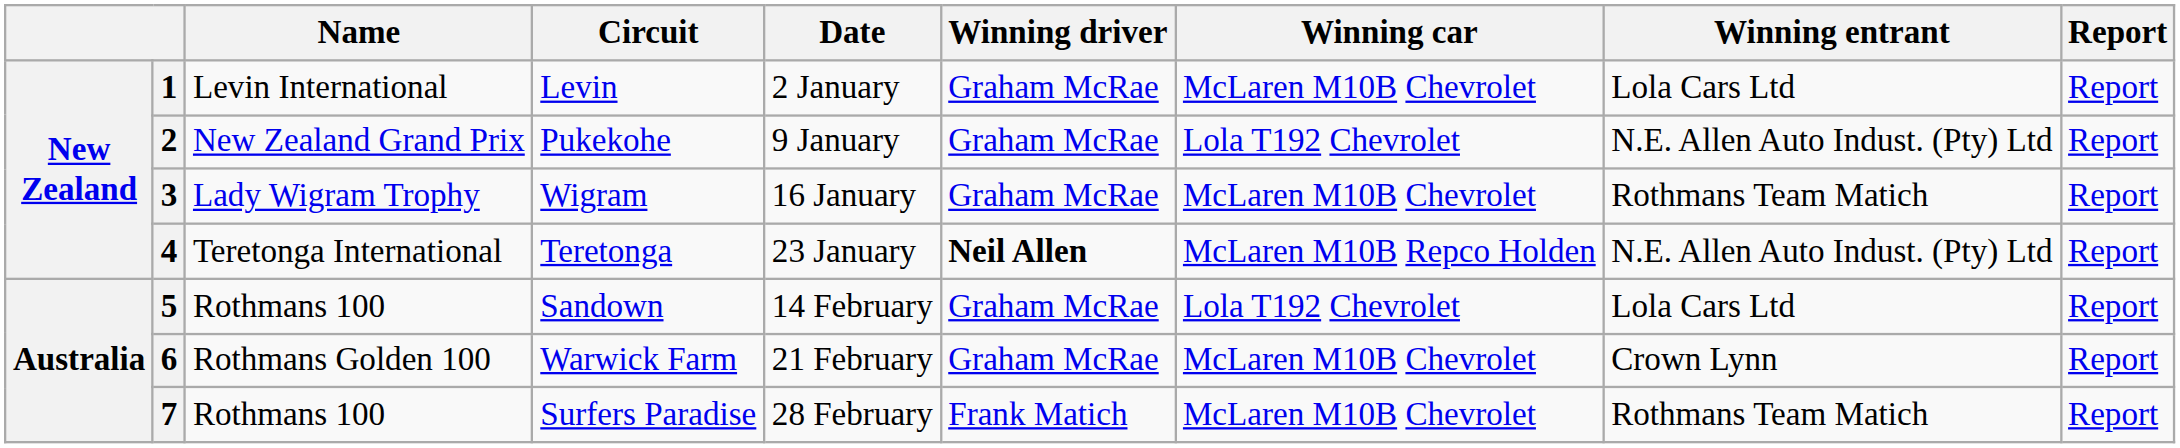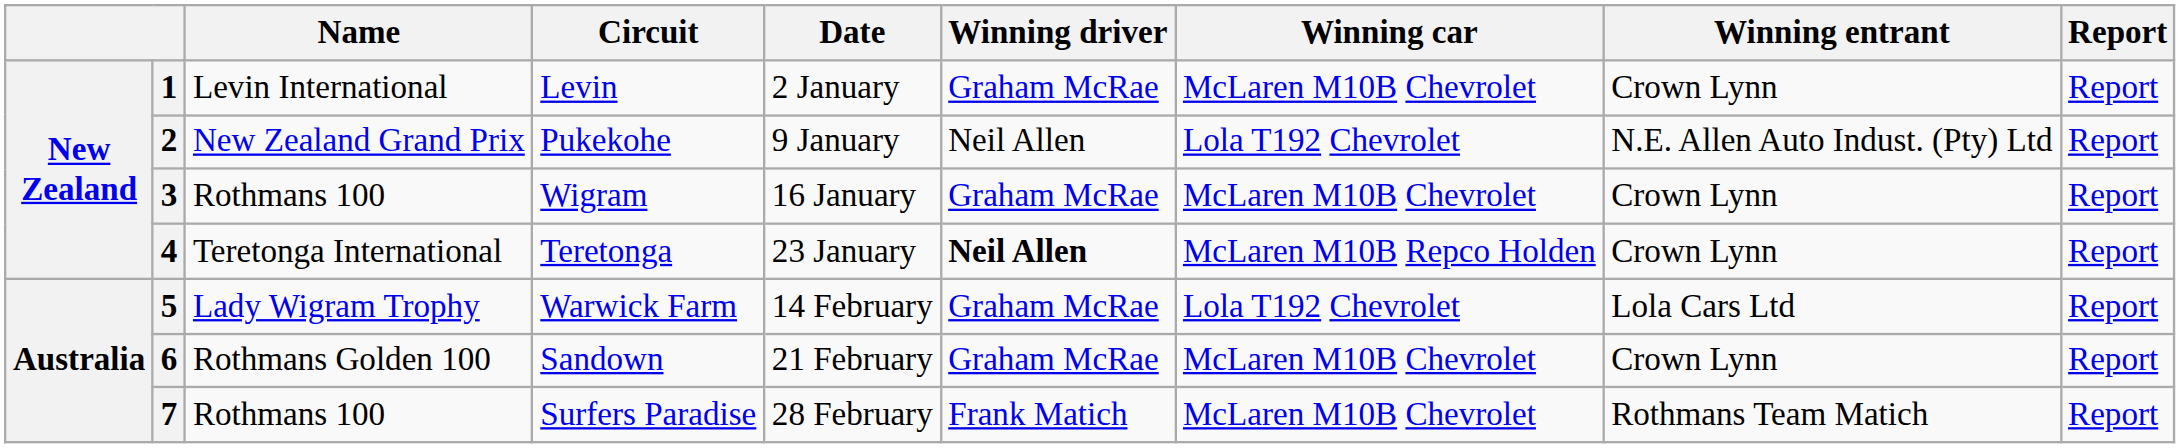1 | Winning entrant: Lola Cars Ltd -> Crown Lynn
2 | Winning driver: Graham McRae -> Neil Allen
3 | Name: Lady Wigram Trophy -> Rothmans 100
3 | Winning entrant: Rothmans Team Matich -> Crown Lynn
4 | Winning entrant: N.E. Allen Auto Indust. (Pty) Ltd -> Crown Lynn
5 | Name: Rothmans 100 -> Lady Wigram Trophy
5 | Circuit: Sandown -> Warwick Farm
6 | Circuit: Warwick Farm -> Sandown
